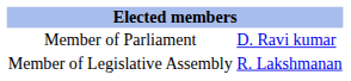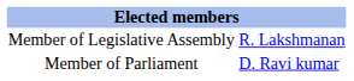rows swapped: Member of Legislative Assembly <-> Member of Parliament
